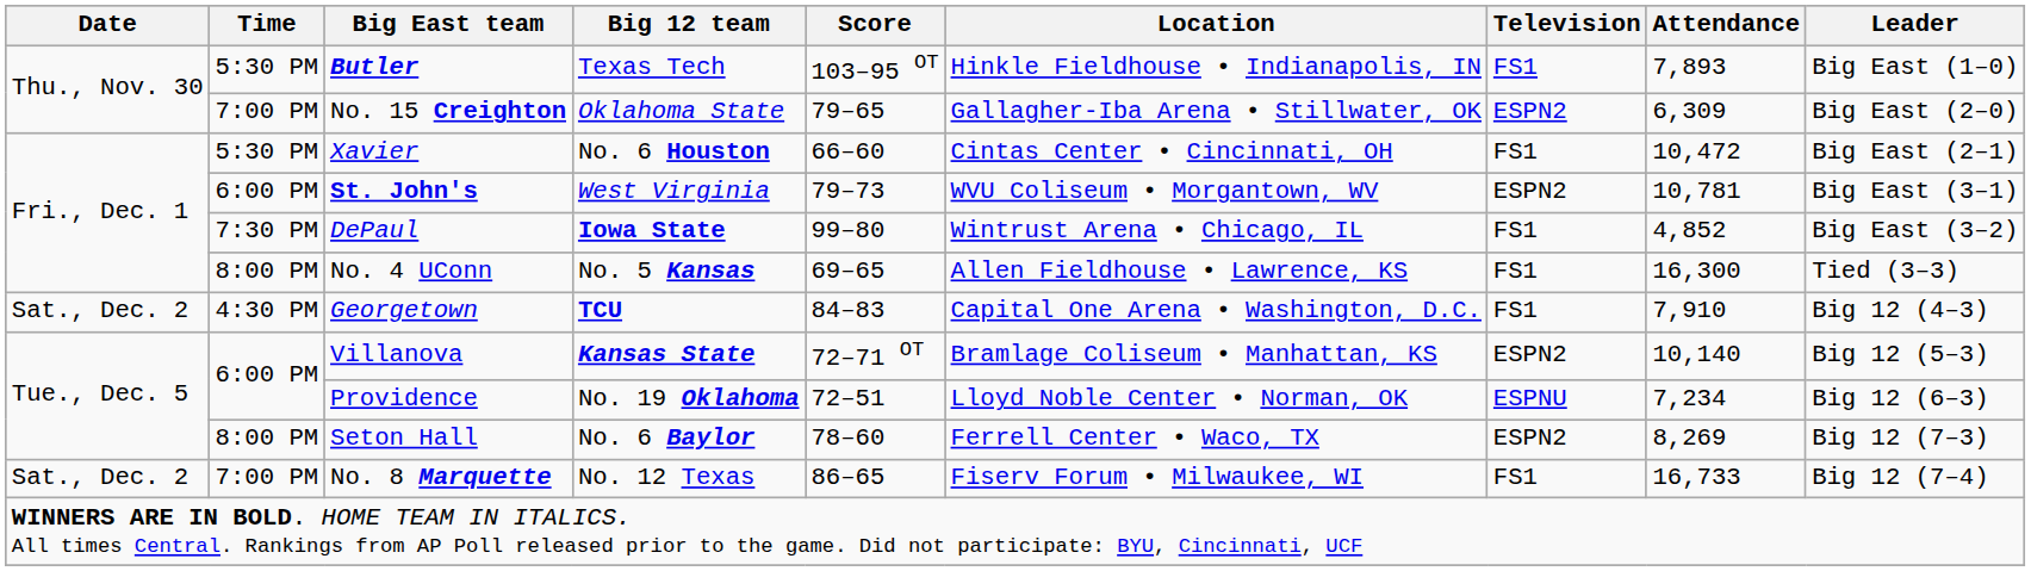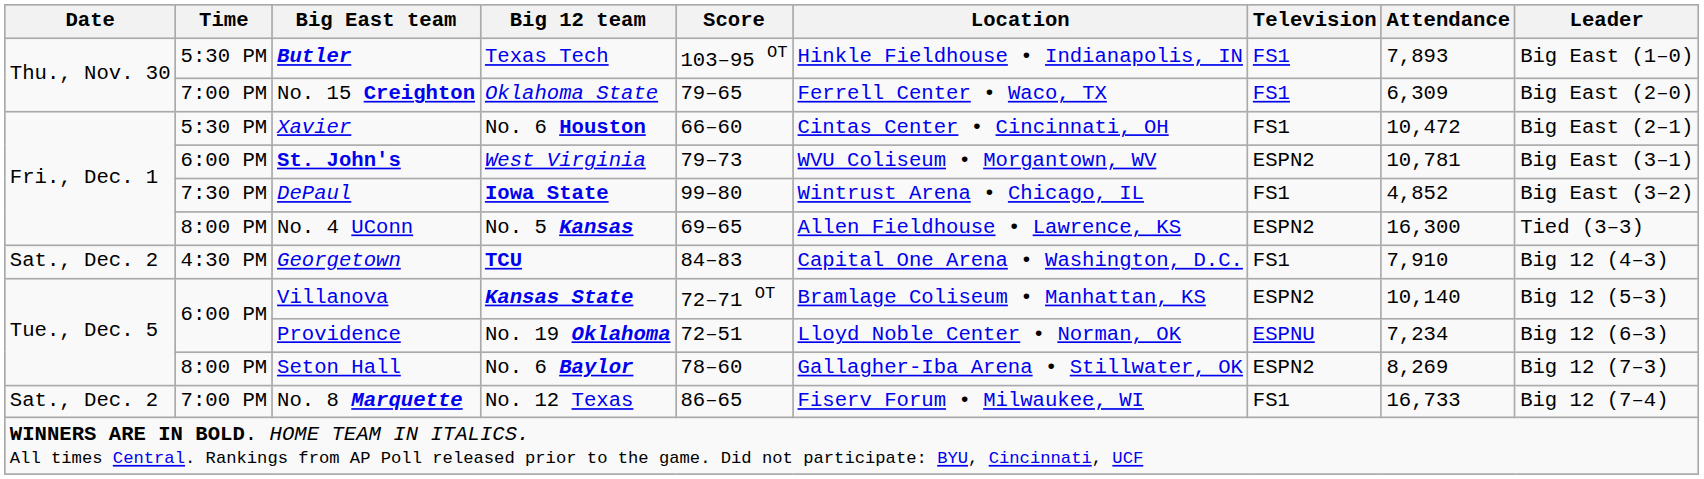No. 15 Creighton | Location: Gallagher-Iba Arena • Stillwater, OK -> Ferrell Center • Waco, TX
No. 15 Creighton | Television: ESPN2 -> FS1
No. 4 UConn | Television: FS1 -> ESPN2
Seton Hall | Location: Ferrell Center • Waco, TX -> Gallagher-Iba Arena • Stillwater, OK
